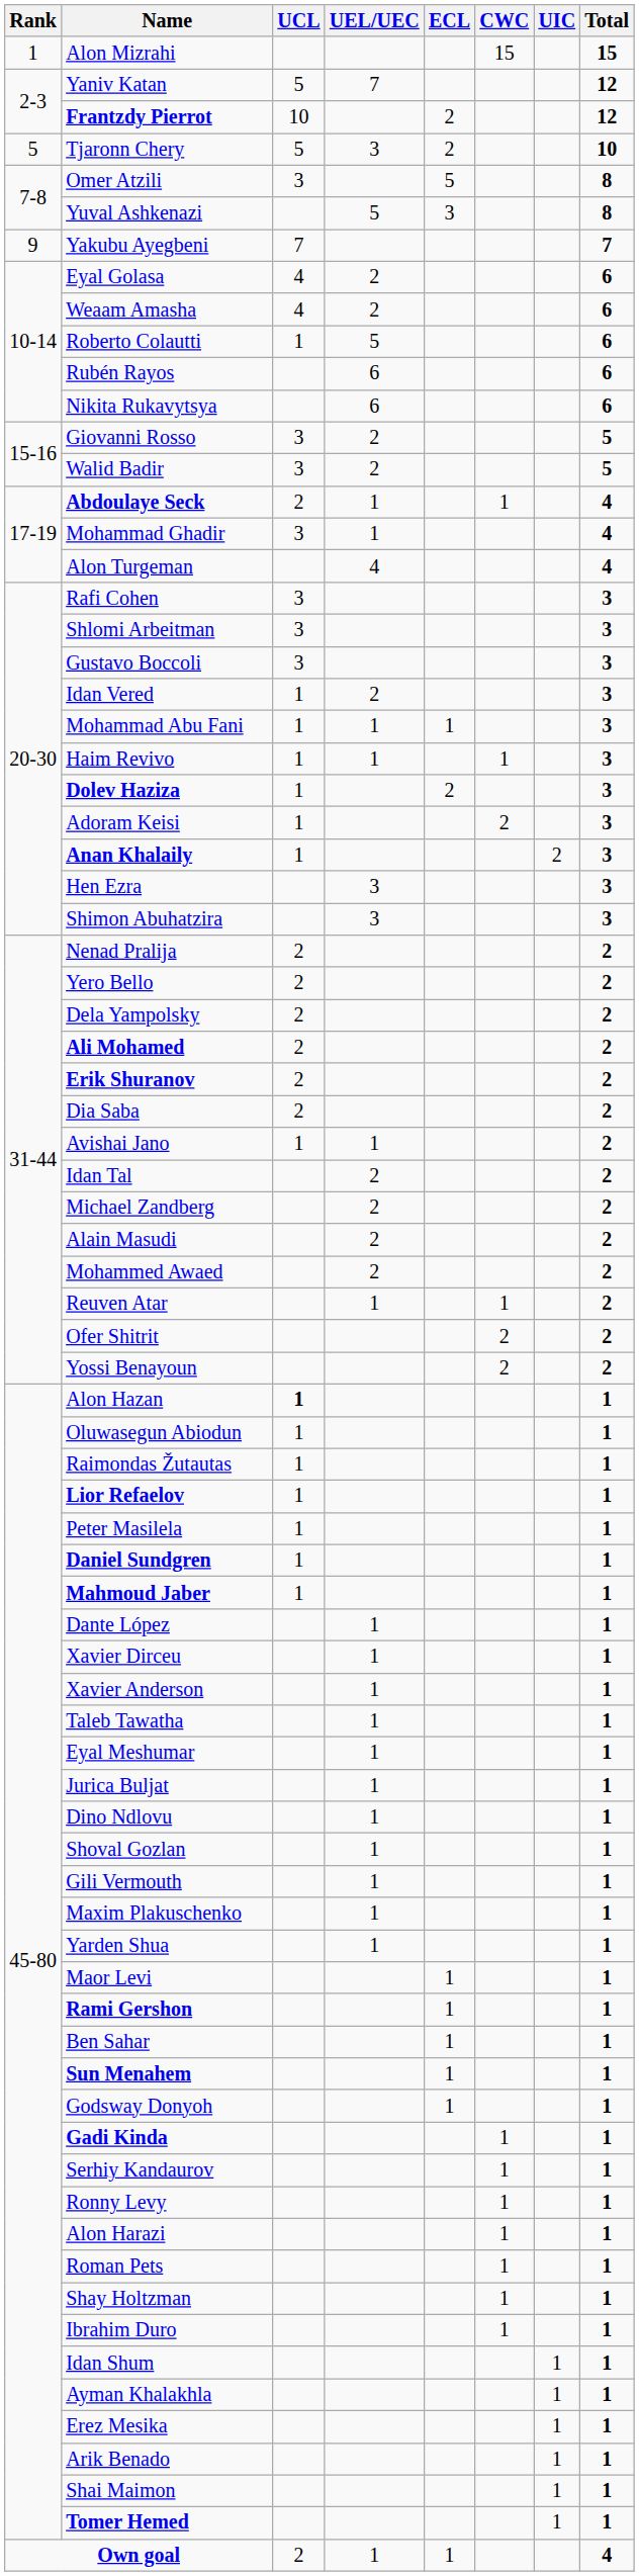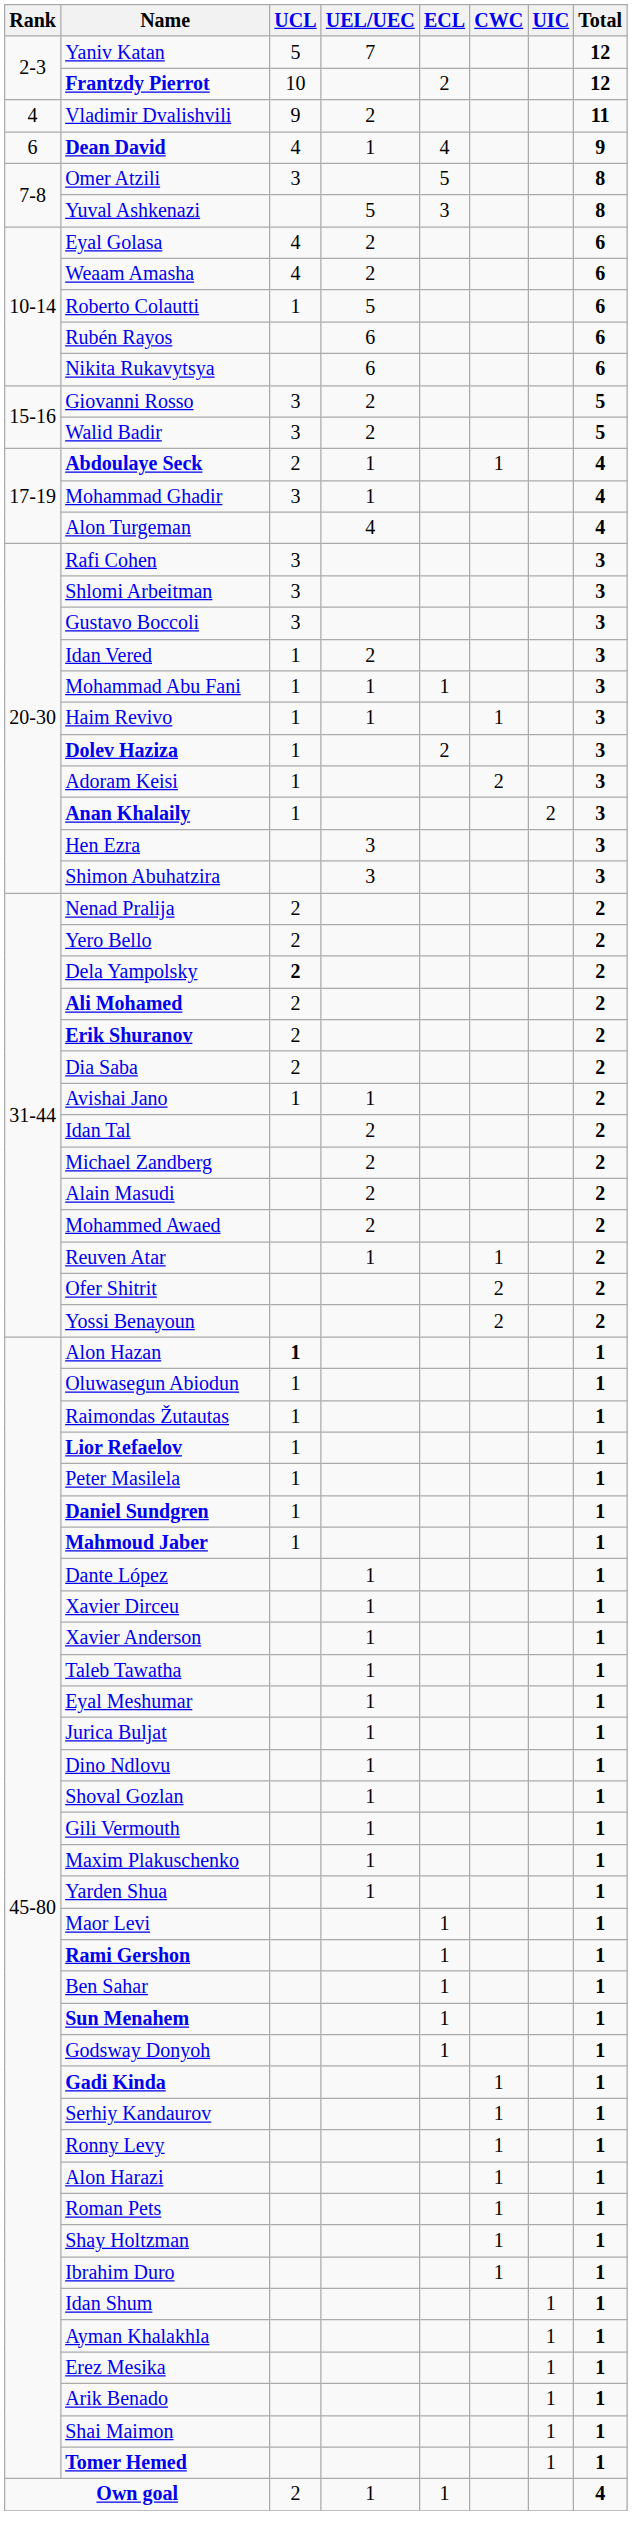- row: 1 | Alon Mizrahi | 15 | 15
+ row: 4 | Vladimir Dvalishvili | 9 | 2 | 11
- row: 5 | Tjaronn Chery | 5 | 3 | 2 | 10
+ row: 6 | Dean David | 4 | 1 | 4 | 9
- row: 9 | Yakubu Ayegbeni | 7 | 7
Dela Yampolsky | UCL: normal -> bold
